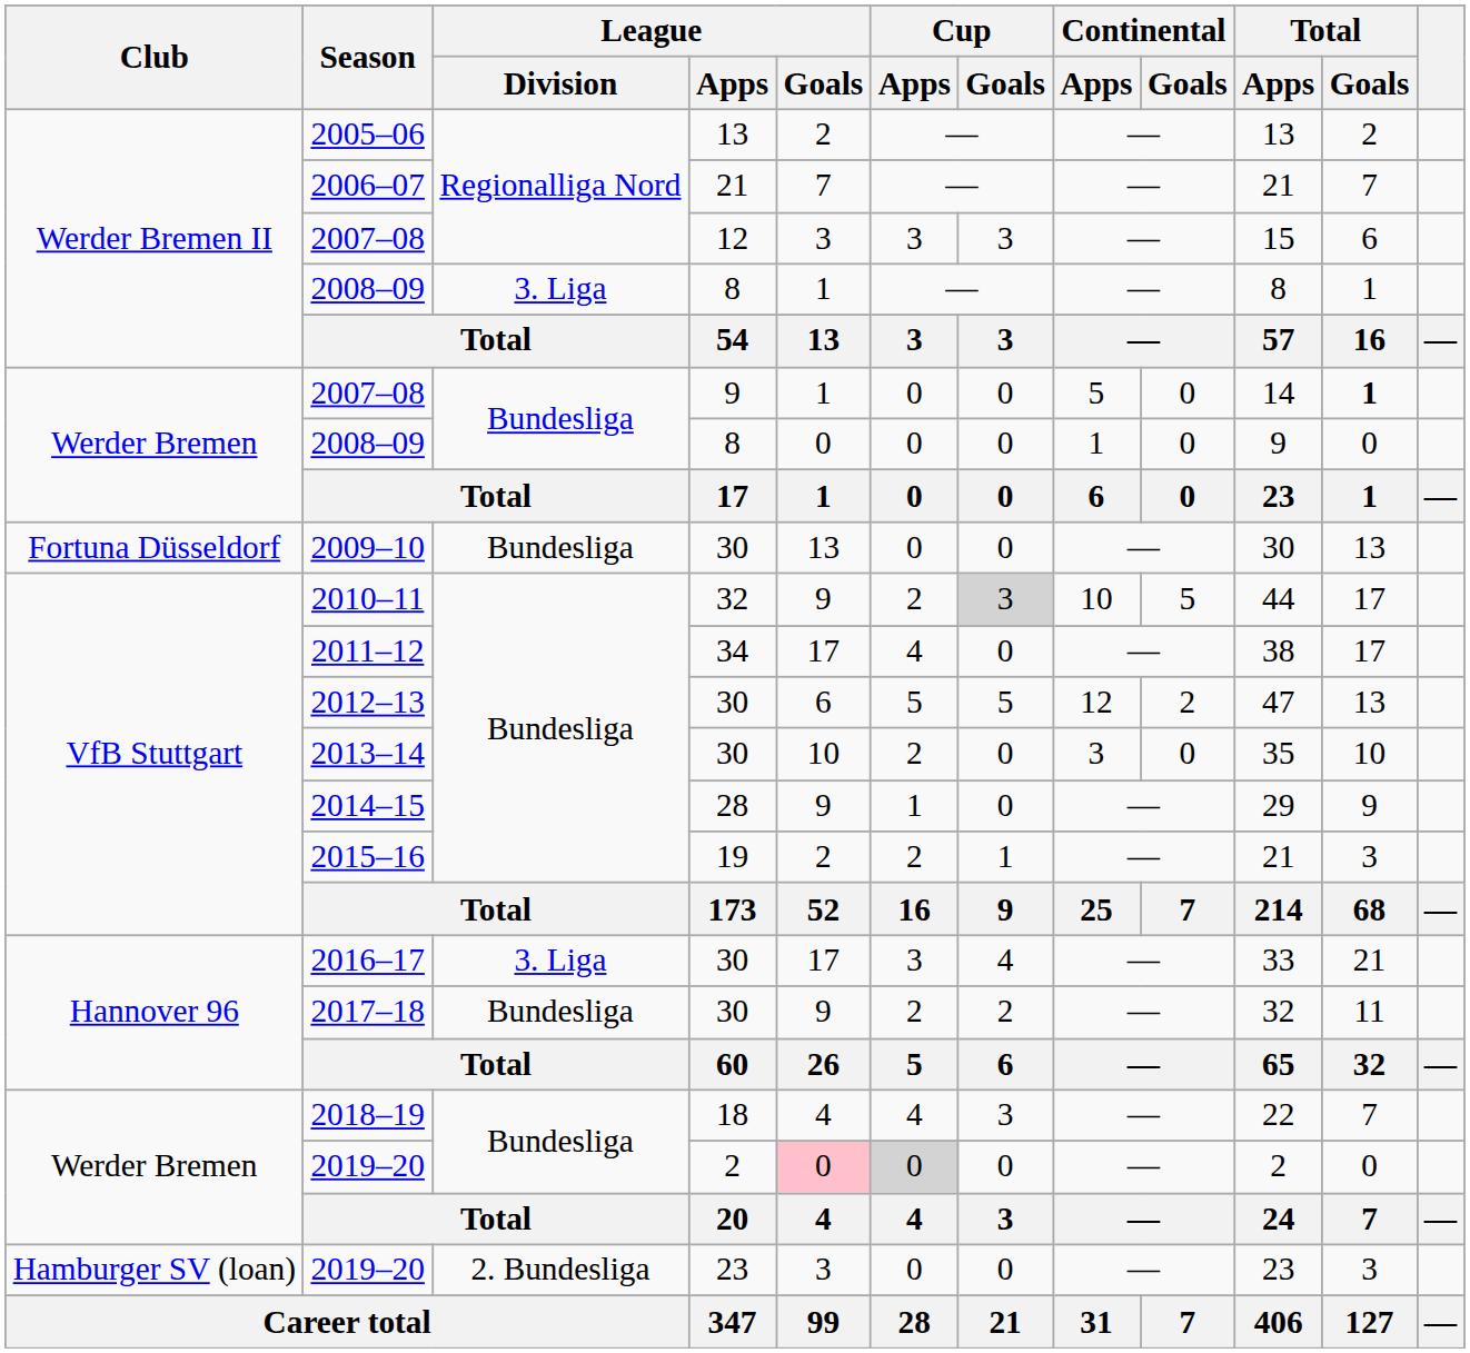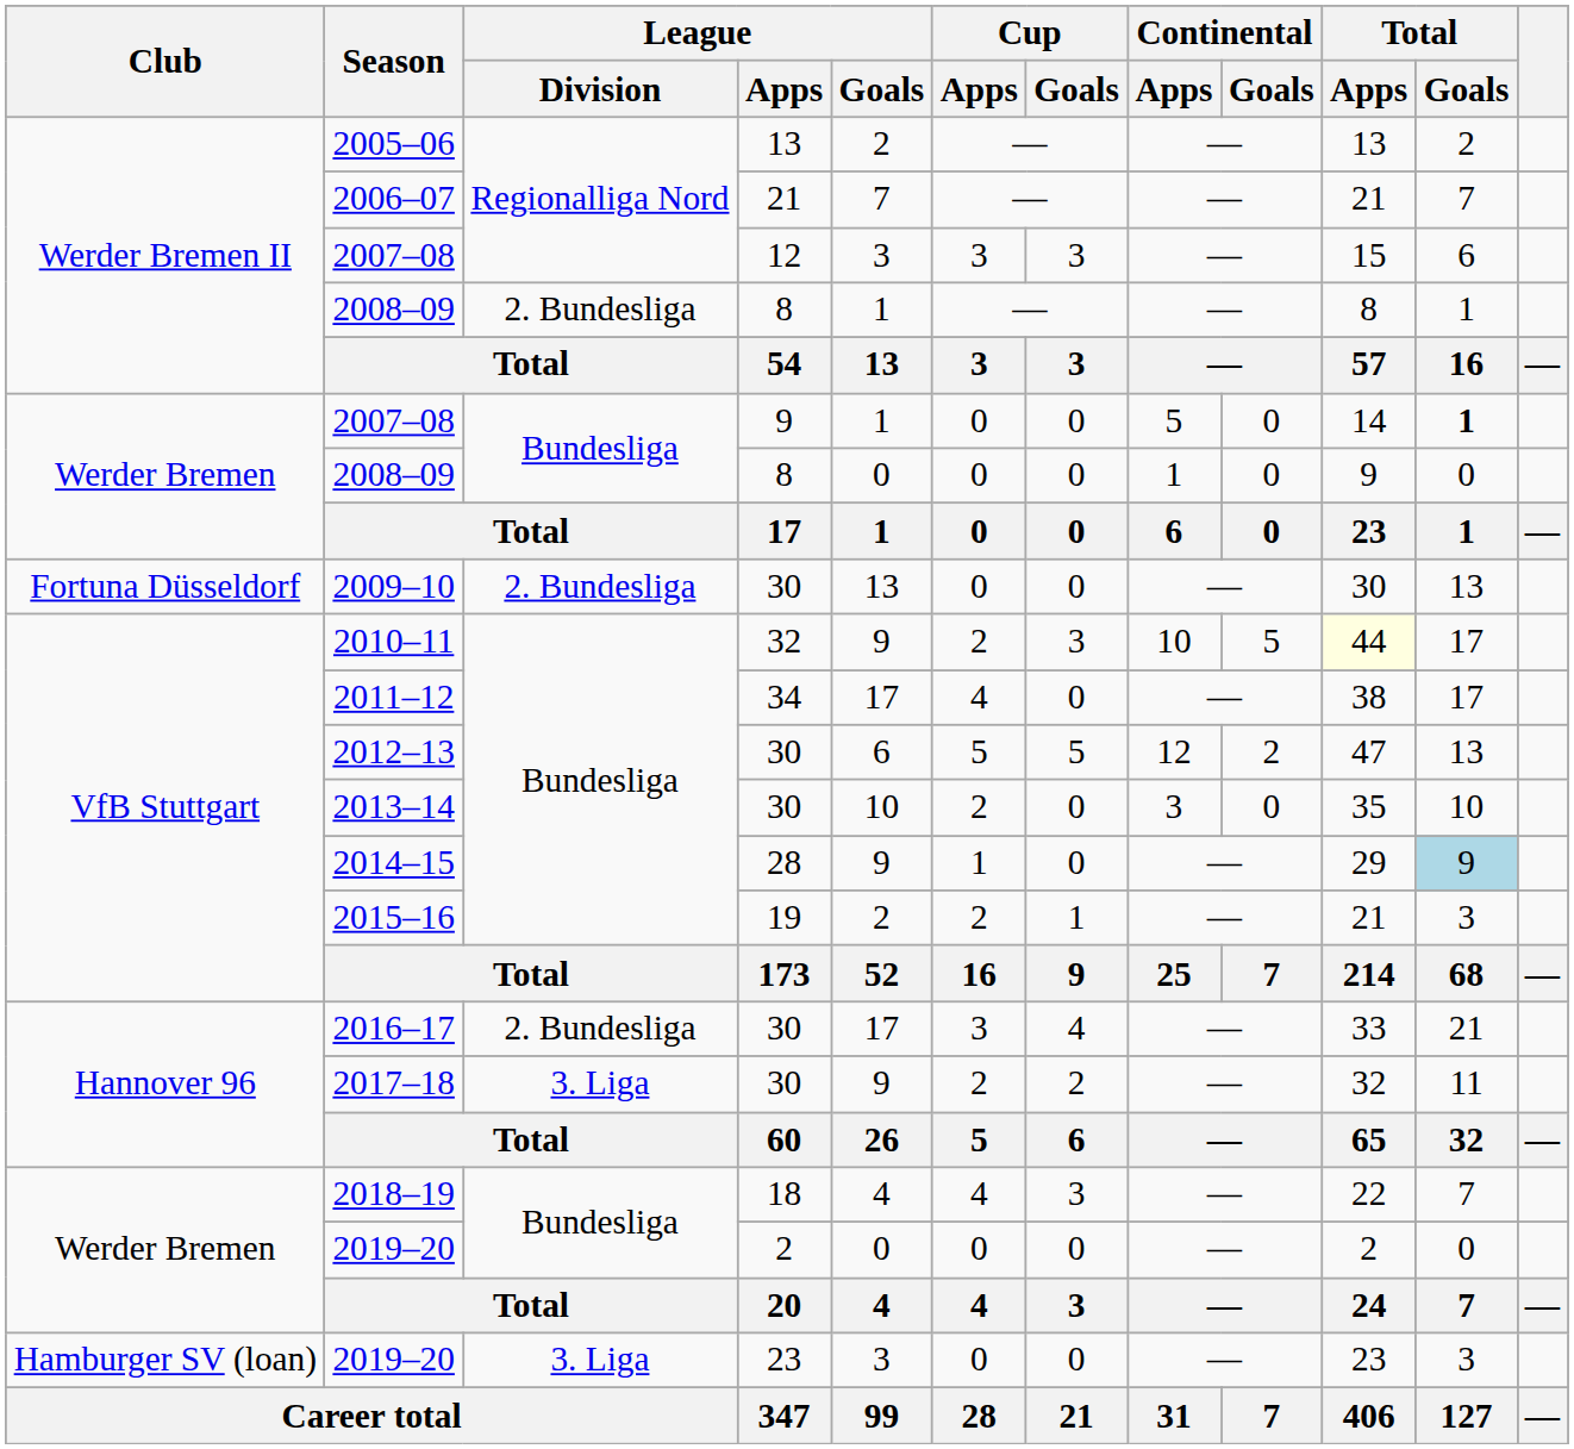Werder Bremen II / 2008–09 | League / Division: 3. Liga -> 2. Bundesliga
2009–10 | League / Division: Bundesliga -> 2. Bundesliga
2010–11 | Cup / Goals: lightgrey background -> no background
2010–11 | Total / Apps: no background -> lightyellow background
2014–15 | Total / Goals: no background -> lightblue background
2016–17 | League / Division: 3. Liga -> 2. Bundesliga
2017–18 | League / Division: Bundesliga -> 3. Liga
Werder Bremen / 2019–20 | League / Goals: pink background -> no background
Werder Bremen / 2019–20 | Cup / Apps: lightgrey background -> no background
Hamburger SV (loan) / 2019–20 | League / Division: 2. Bundesliga -> 3. Liga
